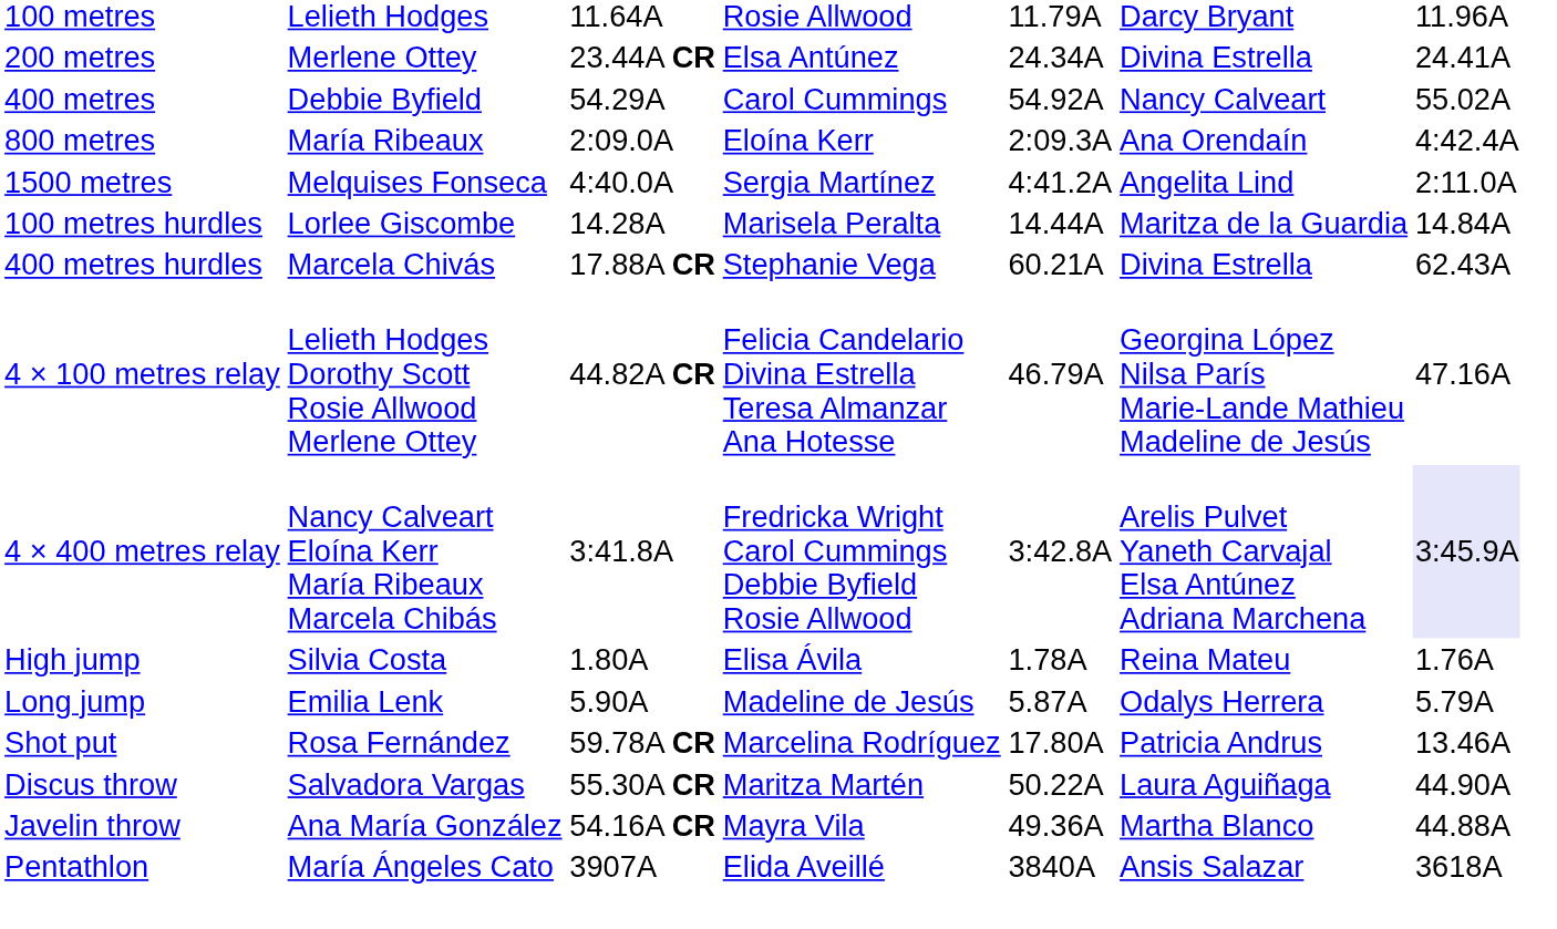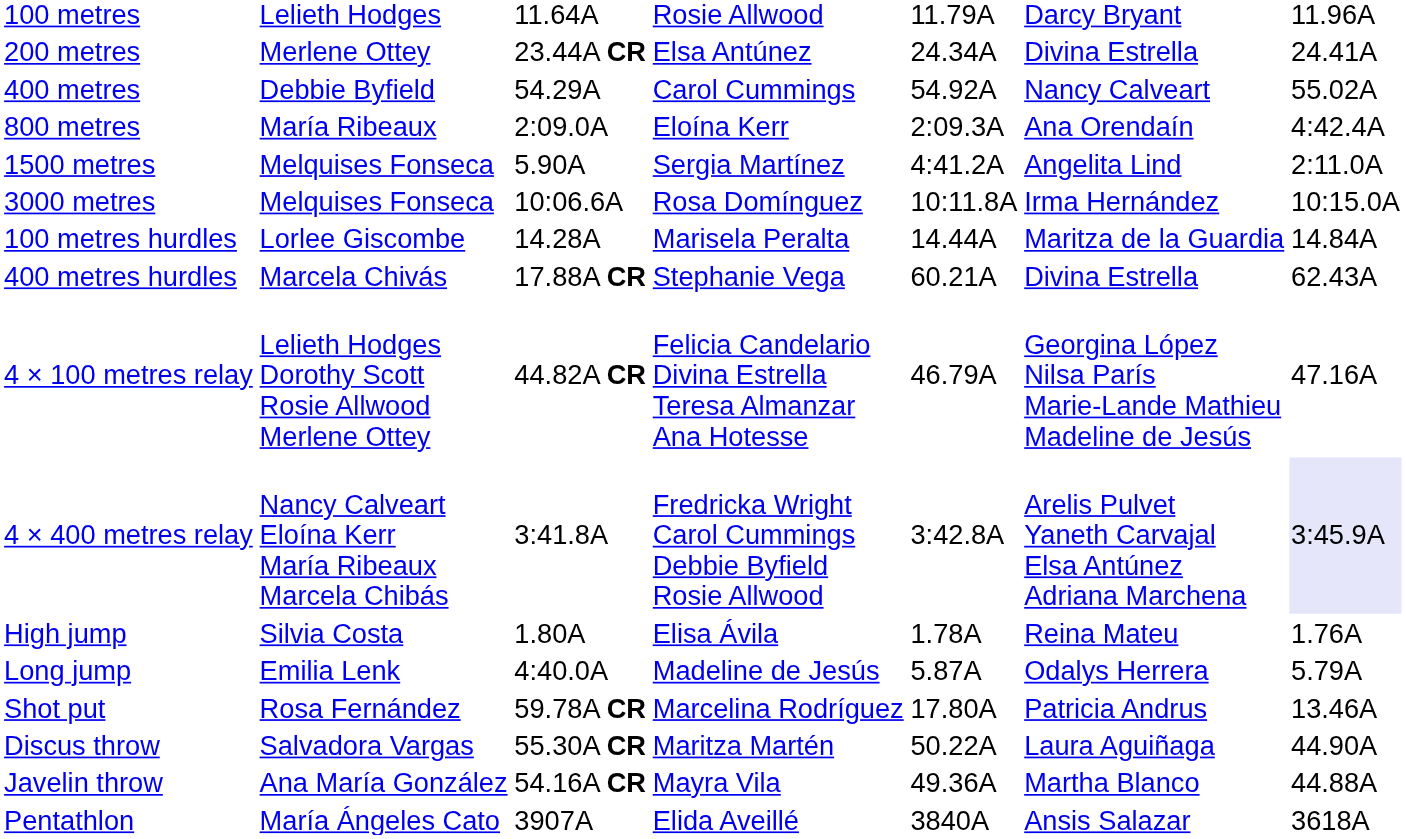1500 metres | column 3: 4:40.0A -> 5.90A
+ row: 3000 metres | Melquises Fonseca | 10:06.6A | Rosa Domínguez | 10:11.8A | Irma Hernández | 10:15.0A
Long jump | column 3: 5.90A -> 4:40.0A
